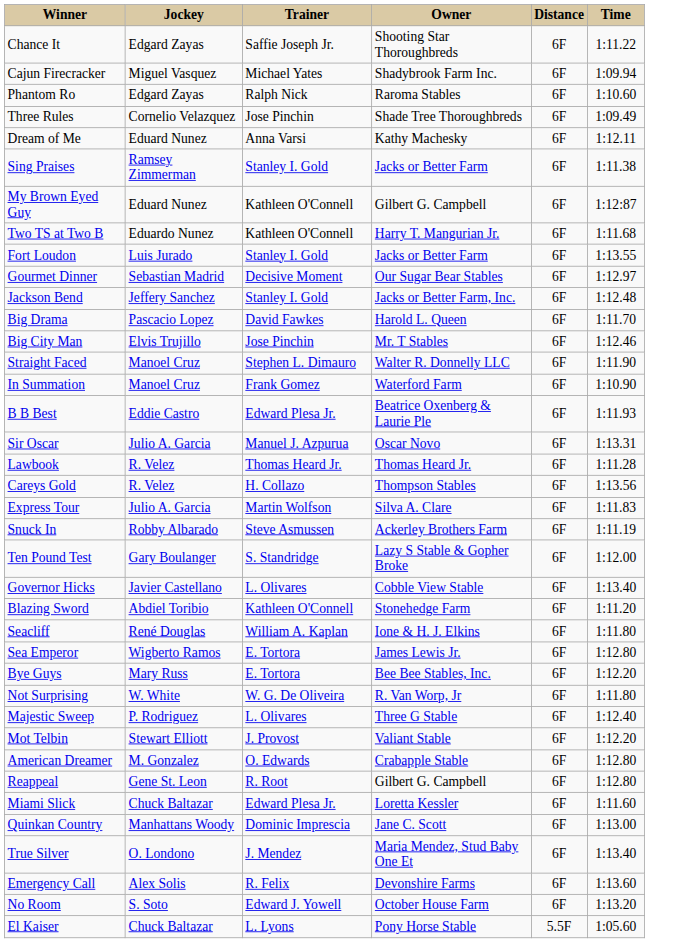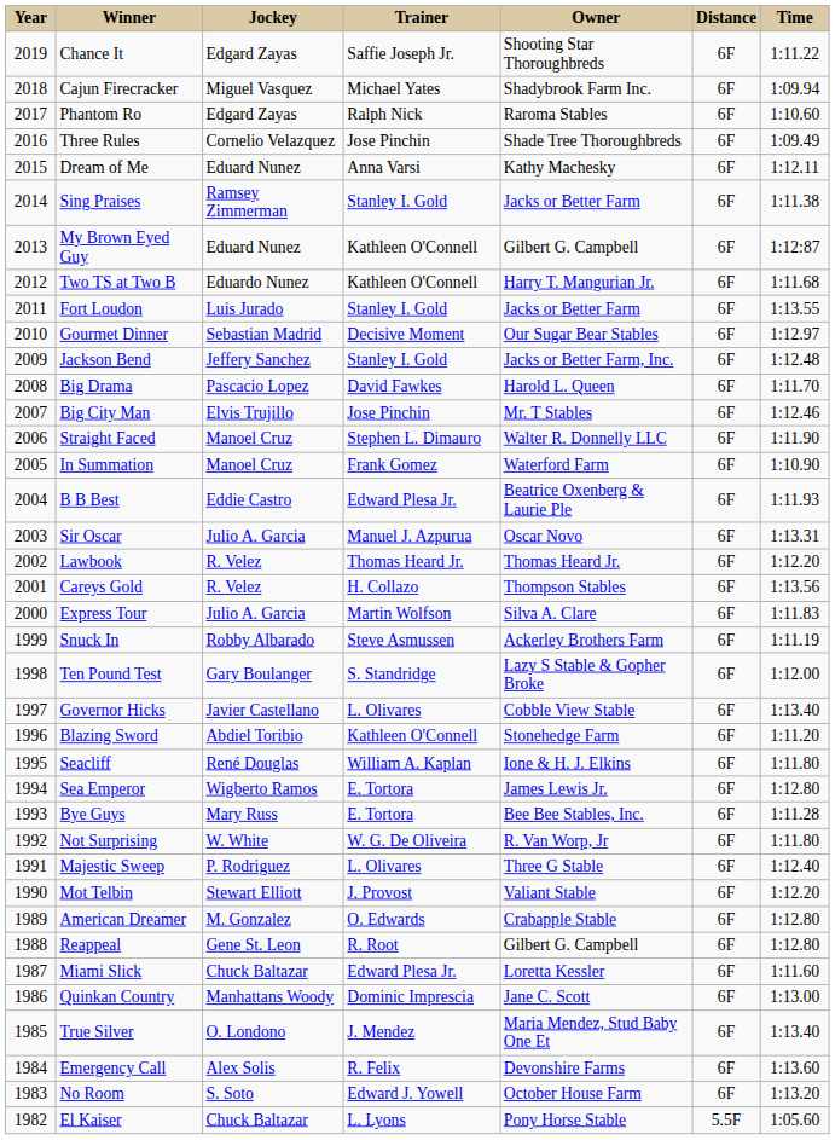+ column: Year | 2019 | 2018 | 2017 | 2016 | 2015 | 2014 | 2013 | 2012 | 2011 | 2010 | 2009 | 2008 | 2007 | 2006 | 2005 | 2004 | 2003 | 2002 | 2001 | 2000 | 1999 | 1998 | 1997 | 1996 | 1995 | 1994 | 1993 | 1992 | 1991 | 1990 | 1989 | 1988 | 1987 | 1986 | 1985 | 1984 | 1983 | 1982
Lawbook | Time: 1:11.28 -> 1:12.20
Bye Guys | Time: 1:12.20 -> 1:11.28
